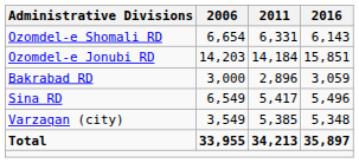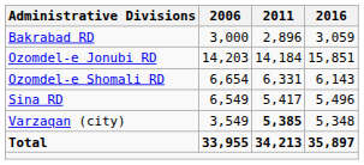rows swapped: Bakrabad RD <-> Ozomdel-e Shomali RD
Varzaqan (city) | 2011: normal -> bold
